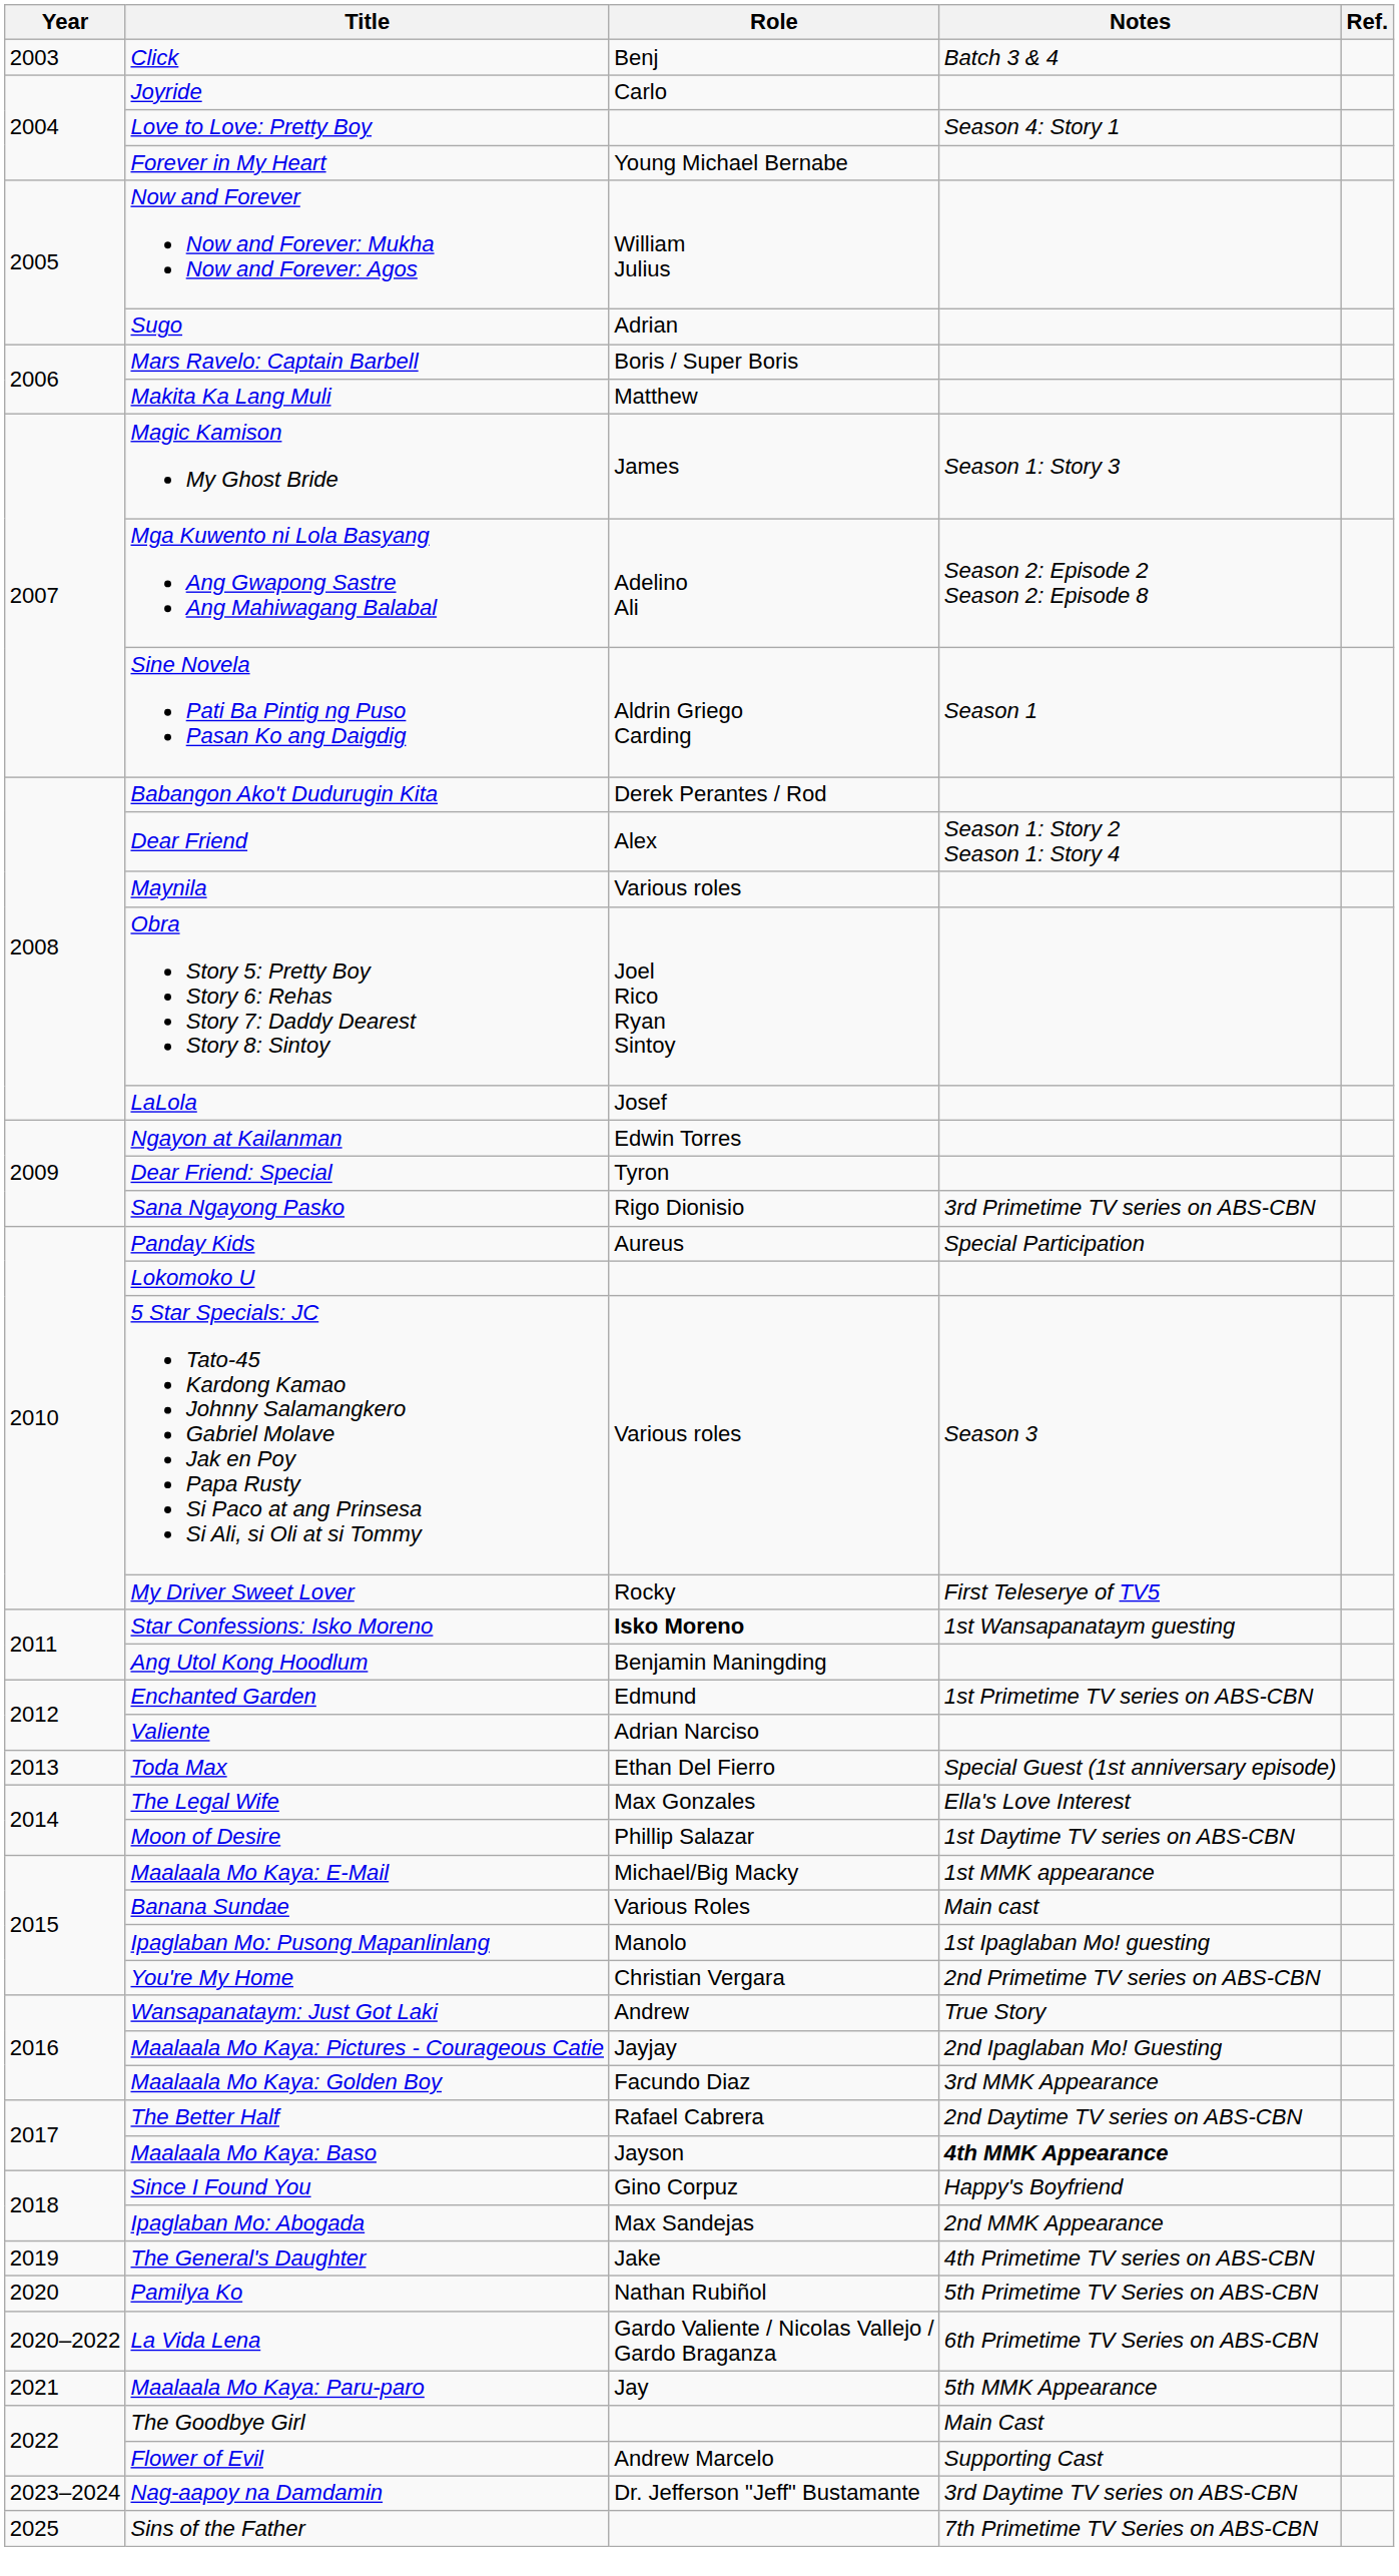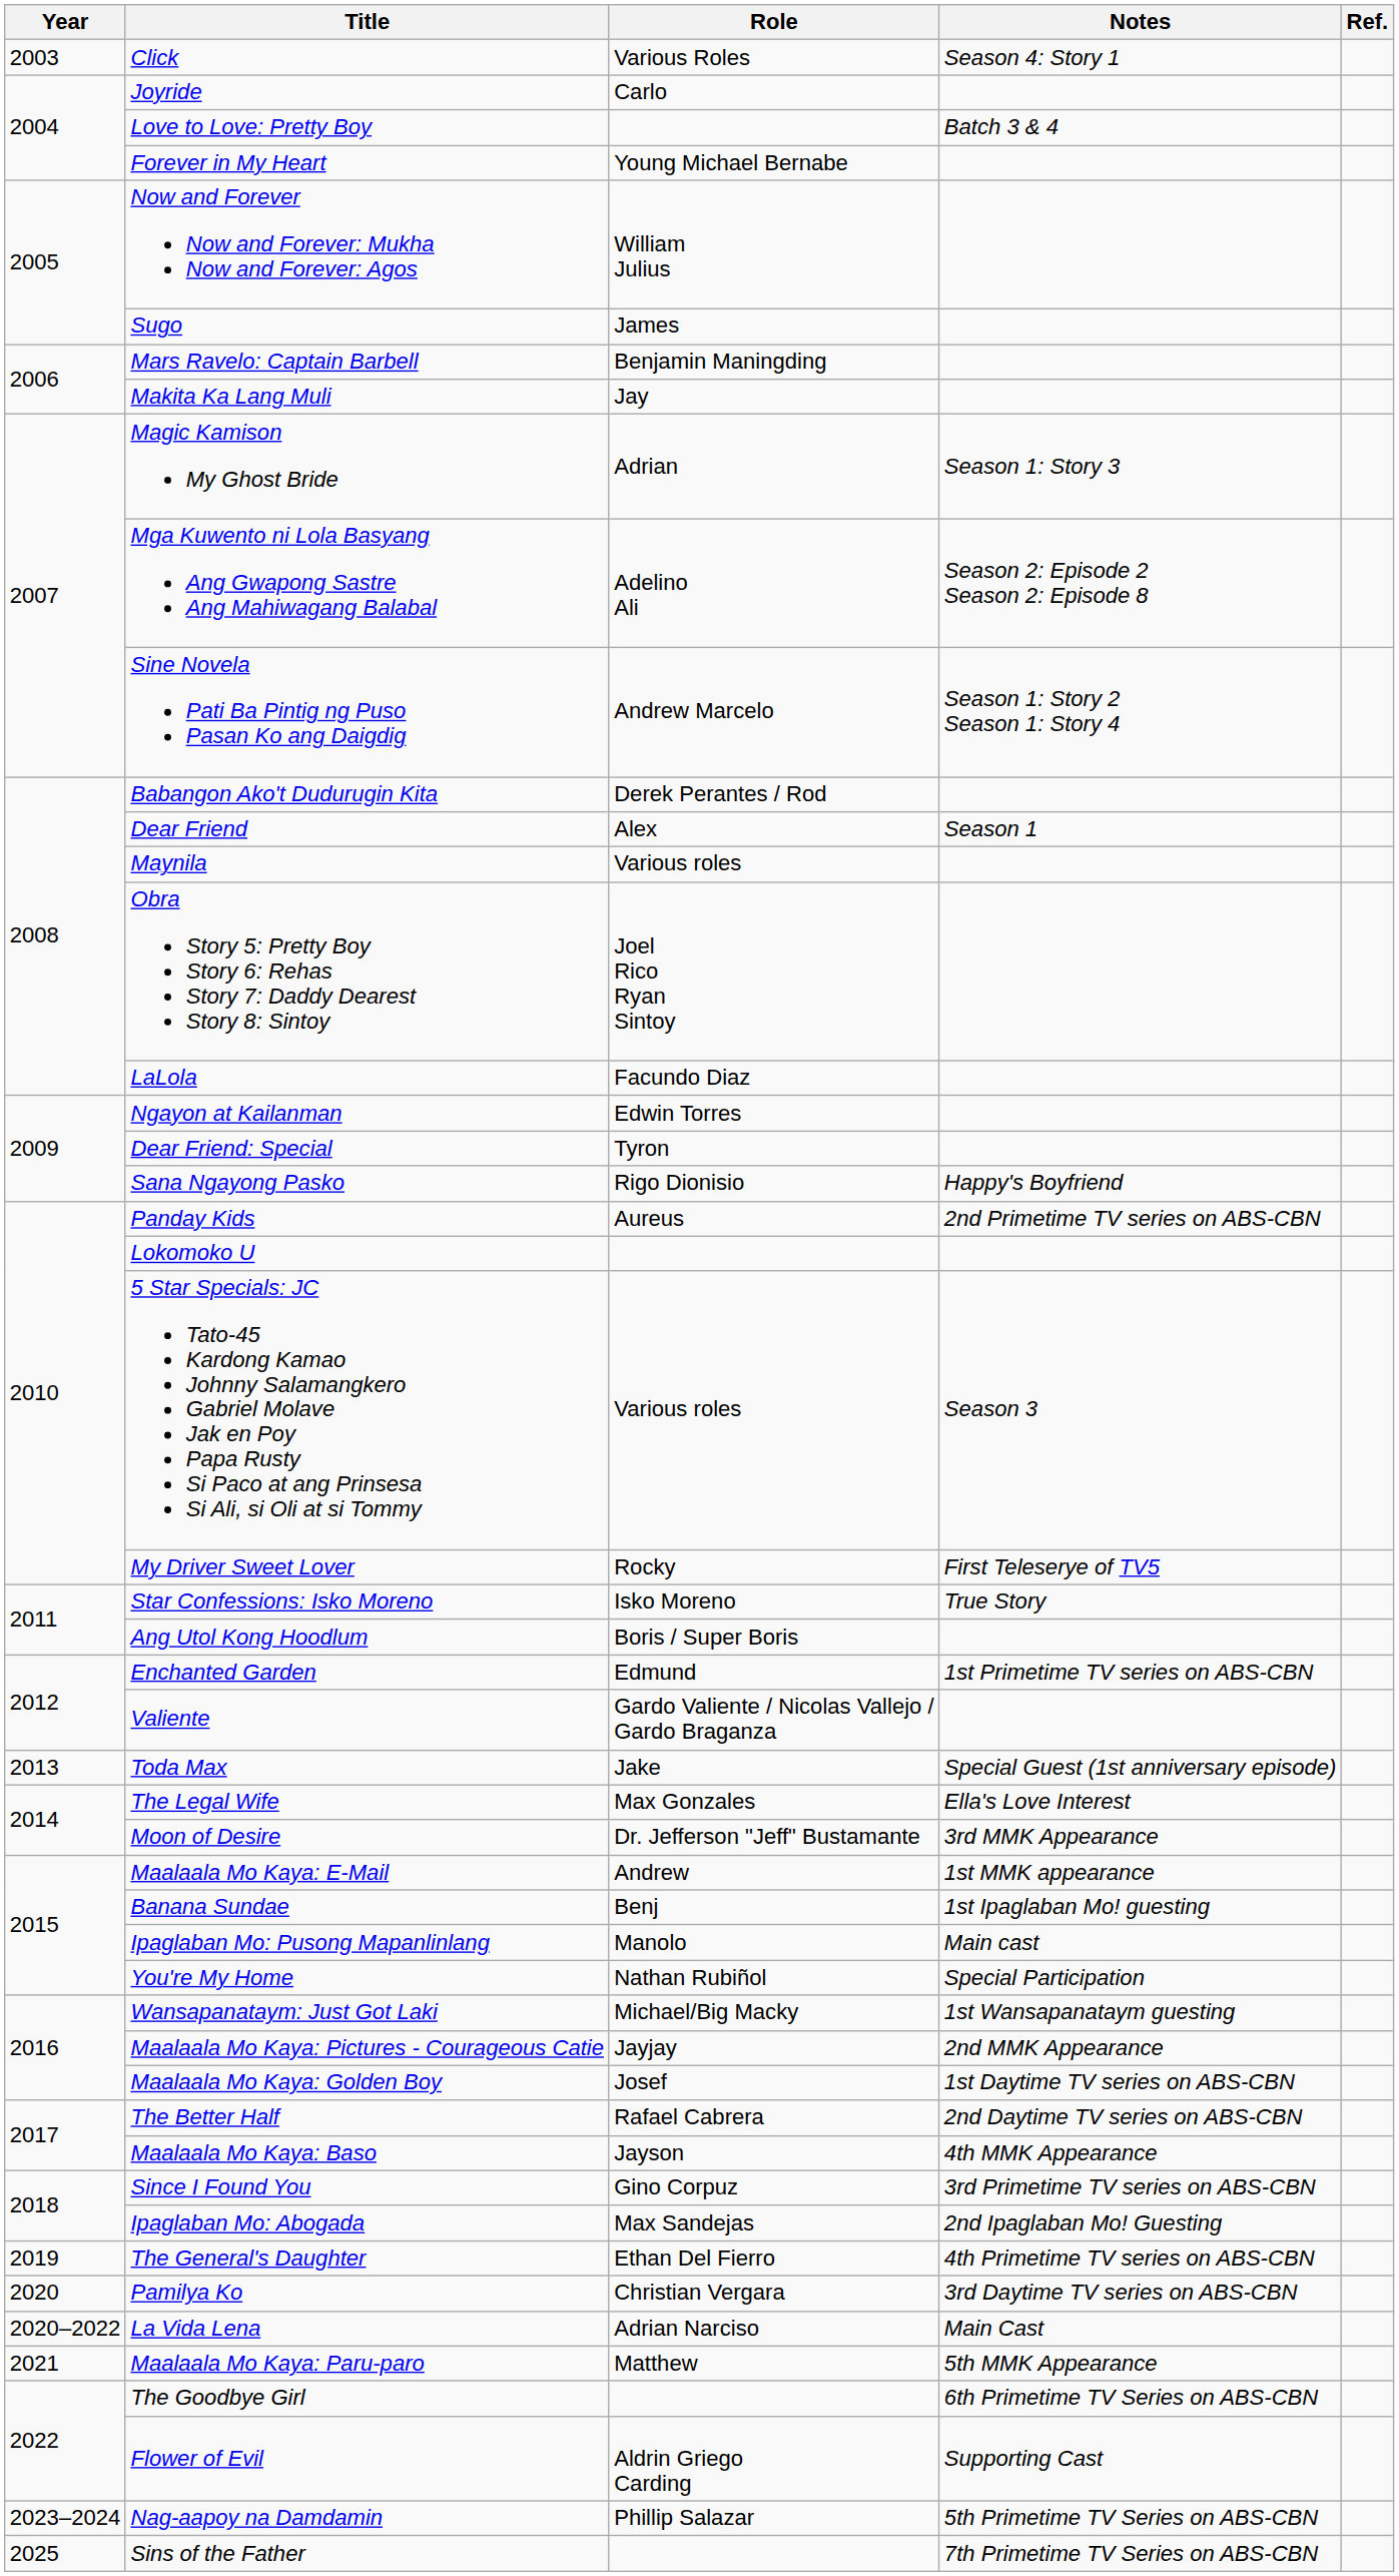Click | Role: Benj -> Various Roles
Click | Notes: Batch 3 & 4 -> Season 4: Story 1
Love to Love: Pretty Boy | Notes: Season 4: Story 1 -> Batch 3 & 4
Sugo | Role: Adrian -> James
Mars Ravelo: Captain Barbell | Role: Boris / Super Boris -> Benjamin Maningding
Makita Ka Lang Muli | Role: Matthew -> Jay
Magic Kamison My Ghost Bride | Role: James -> Adrian
Sine Novela Pati Ba Pintig ng Puso Pasan Ko ang Daigdig | Role: Aldrin Griego Carding -> Andrew Marcelo
Sine Novela Pati Ba Pintig ng Puso Pasan Ko ang Daigdig | Notes: Season 1 -> Season 1: Story 2 Season 1: Story 4
Dear Friend | Notes: Season 1: Story 2 Season 1: Story 4 -> Season 1
LaLola | Role: Josef -> Facundo Diaz
Sana Ngayong Pasko | Notes: 3rd Primetime TV series on ABS-CBN -> Happy's Boyfriend
Panday Kids | Notes: Special Participation -> 2nd Primetime TV series on ABS-CBN
Star Confessions: Isko Moreno | Role: bold -> normal
Star Confessions: Isko Moreno | Notes: 1st Wansapanataym guesting -> True Story
Ang Utol Kong Hoodlum | Role: Benjamin Maningding -> Boris / Super Boris
Valiente | Role: Adrian Narciso -> Gardo Valiente / Nicolas Vallejo / Gardo Braganza
Toda Max | Role: Ethan Del Fierro -> Jake
Moon of Desire | Role: Phillip Salazar -> Dr. Jefferson "Jeff" Bustamante
Moon of Desire | Notes: 1st Daytime TV series on ABS-CBN -> 3rd MMK Appearance
Maalaala Mo Kaya: E-Mail | Role: Michael/Big Macky -> Andrew
Banana Sundae | Role: Various Roles -> Benj
Banana Sundae | Notes: Main cast -> 1st Ipaglaban Mo! guesting
Ipaglaban Mo: Pusong Mapanlinlang | Notes: 1st Ipaglaban Mo! guesting -> Main cast
You're My Home | Role: Christian Vergara -> Nathan Rubiñol
You're My Home | Notes: 2nd Primetime TV series on ABS-CBN -> Special Participation
Wansapanataym: Just Got Laki | Role: Andrew -> Michael/Big Macky
Wansapanataym: Just Got Laki | Notes: True Story -> 1st Wansapanataym guesting
Maalaala Mo Kaya: Pictures - Courageous Catie | Notes: 2nd Ipaglaban Mo! Guesting -> 2nd MMK Appearance
Maalaala Mo Kaya: Golden Boy | Role: Facundo Diaz -> Josef
Maalaala Mo Kaya: Golden Boy | Notes: 3rd MMK Appearance -> 1st Daytime TV series on ABS-CBN
Maalaala Mo Kaya: Baso | Notes: bold -> normal
Since I Found You | Notes: Happy's Boyfriend -> 3rd Primetime TV series on ABS-CBN
Ipaglaban Mo: Abogada | Notes: 2nd MMK Appearance -> 2nd Ipaglaban Mo! Guesting
The General's Daughter | Role: Jake -> Ethan Del Fierro
Pamilya Ko | Role: Nathan Rubiñol -> Christian Vergara
Pamilya Ko | Notes: 5th Primetime TV Series on ABS-CBN -> 3rd Daytime TV series on ABS-CBN
La Vida Lena | Role: Gardo Valiente / Nicolas Vallejo / Gardo Braganza -> Adrian Narciso
La Vida Lena | Notes: 6th Primetime TV Series on ABS-CBN -> Main Cast
Maalaala Mo Kaya: Paru-paro | Role: Jay -> Matthew
The Goodbye Girl | Notes: Main Cast -> 6th Primetime TV Series on ABS-CBN
Flower of Evil | Role: Andrew Marcelo -> Aldrin Griego Carding
Nag-aapoy na Damdamin | Role: Dr. Jefferson "Jeff" Bustamante -> Phillip Salazar
Nag-aapoy na Damdamin | Notes: 3rd Daytime TV series on ABS-CBN -> 5th Primetime TV Series on ABS-CBN
